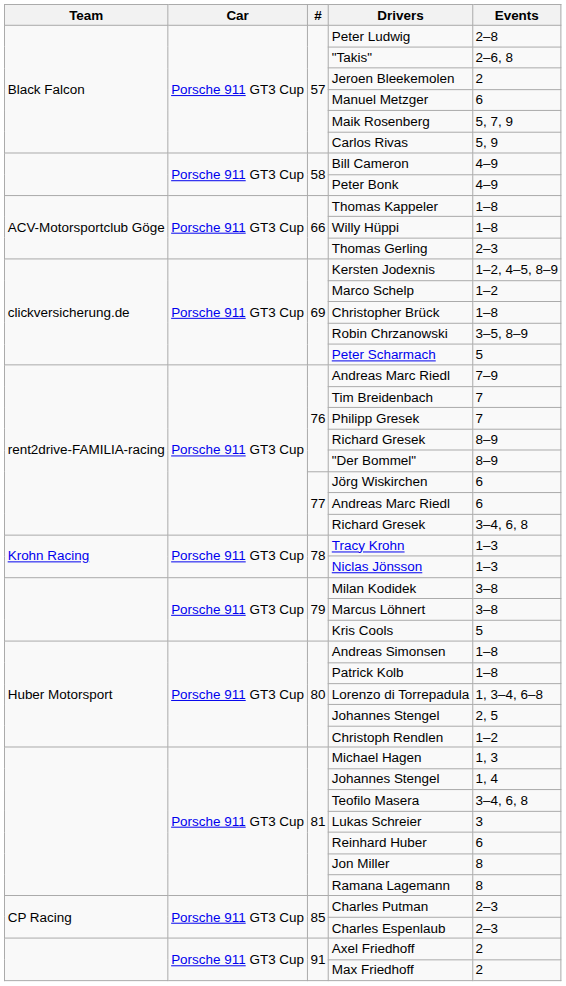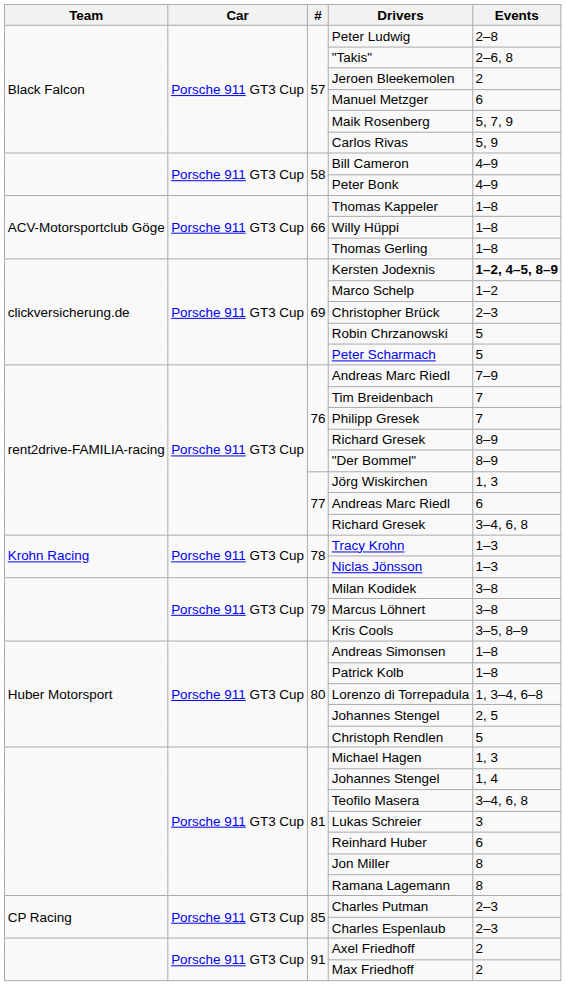Thomas Gerling | Events: 2–3 -> 1–8
Kersten Jodexnis | Events: normal -> bold
Christopher Brück | Events: 1–8 -> 2–3
Robin Chrzanowski | Events: 3–5, 8–9 -> 5
Jörg Wiskirchen | Events: 6 -> 1, 3
Kris Cools | Events: 5 -> 3–5, 8–9
Christoph Rendlen | Events: 1–2 -> 5
